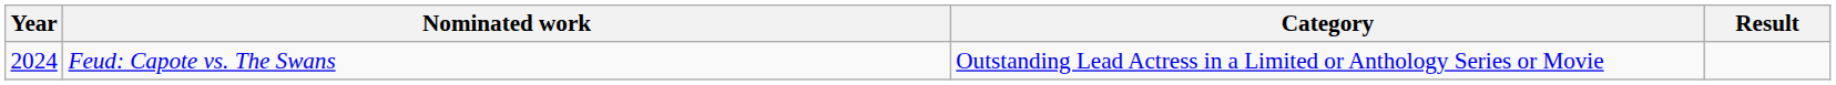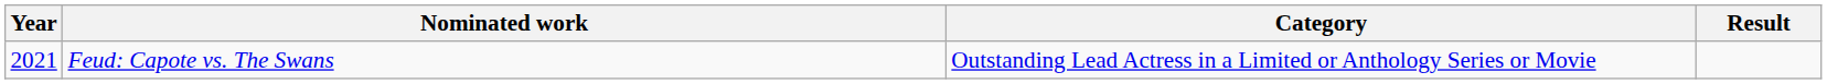Feud: Capote vs. The Swans | Year: 2024 -> 2021
